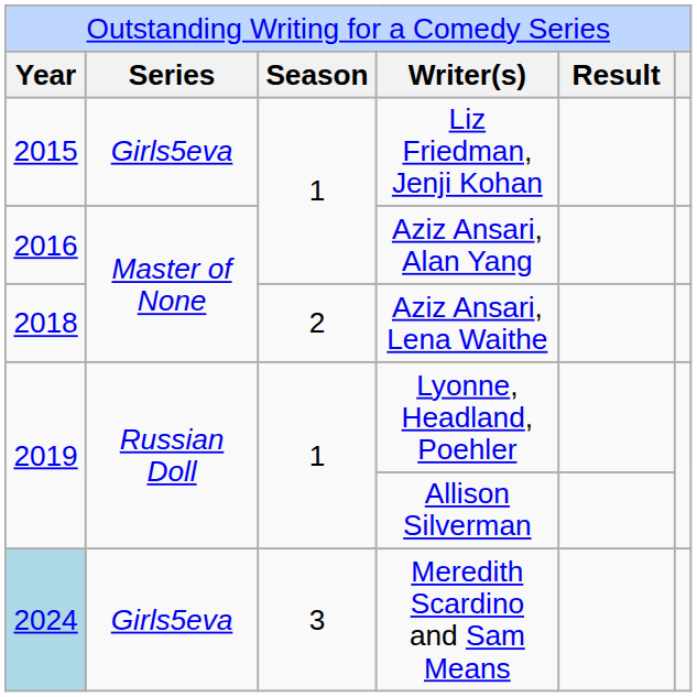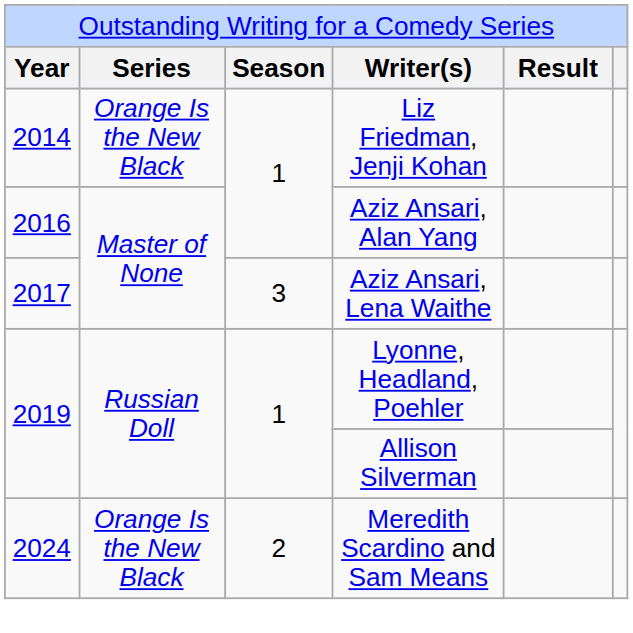Liz Friedman, Jenji Kohan | column 1: 2015 -> 2014
Liz Friedman, Jenji Kohan | column 2: Girls5eva -> Orange Is the New Black
Aziz Ansari, Lena Waithe | column 1: 2018 -> 2017
Aziz Ansari, Lena Waithe | column 3: 2 -> 3
Meredith Scardino and Sam Means | column 1: lightblue background -> no background
Meredith Scardino and Sam Means | column 2: Girls5eva -> Orange Is the New Black
Meredith Scardino and Sam Means | column 3: 3 -> 2
